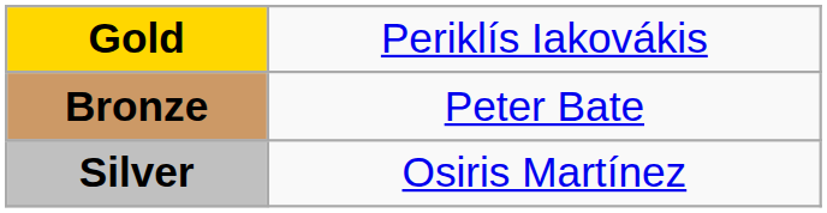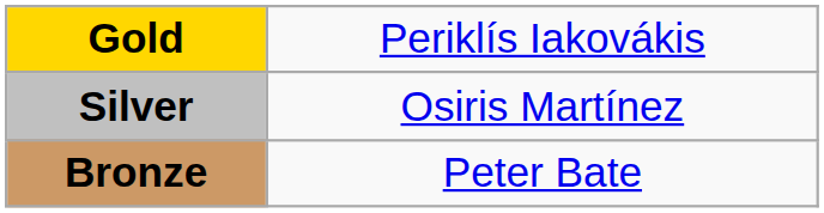rows swapped: Silver <-> Bronze
